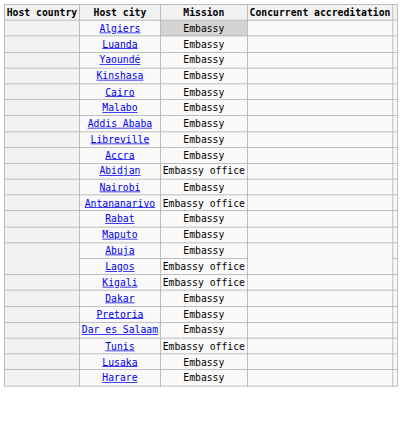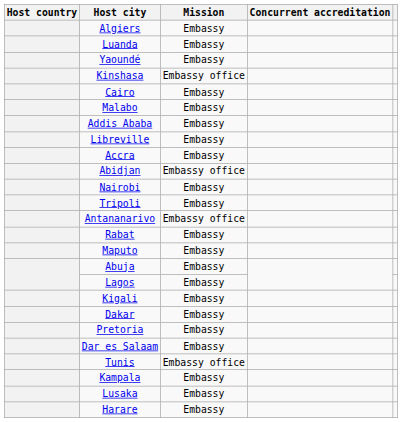Algiers | Mission: lightgrey background -> no background
Kinshasa | Mission: Embassy -> Embassy office
+ row: Tripoli | Embassy
Lagos | Mission: Embassy office -> Embassy
Kigali | Mission: Embassy office -> Embassy
+ row: Kampala | Embassy
